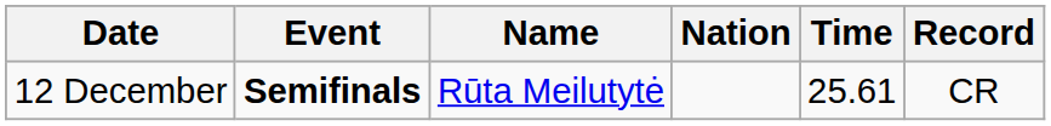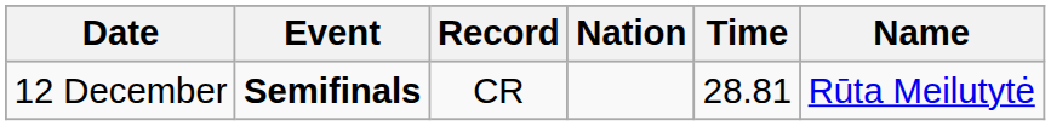columns swapped: Name <-> Record
12 December | Time: 25.61 -> 28.81
